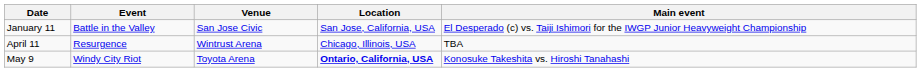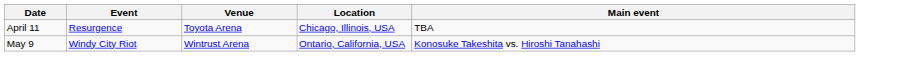- row: January 11 | Battle in the Valley | San Jose Civic | San Jose, California, USA | El Desperado (c) vs. Taiji Ishimori for the IWGP Junior Heavyweight Championship
April 11 | Venue: Wintrust Arena -> Toyota Arena
May 9 | Venue: Toyota Arena -> Wintrust Arena
May 9 | Location: bold -> normal
